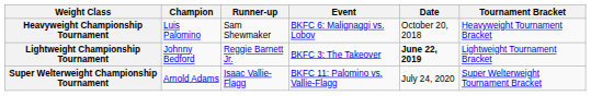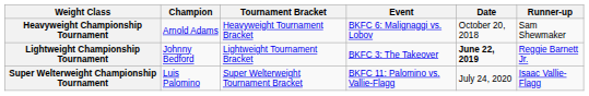columns swapped: Runner-up <-> Tournament Bracket
Heavyweight Championship Tournament | Champion: Luis Palomino -> Arnold Adams
Super Welterweight Championship Tournament | Champion: Arnold Adams -> Luis Palomino
